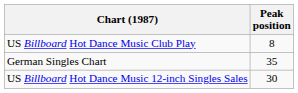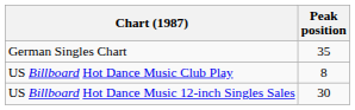rows swapped: German Singles Chart <-> US Billboard Hot Dance Music Club Play
